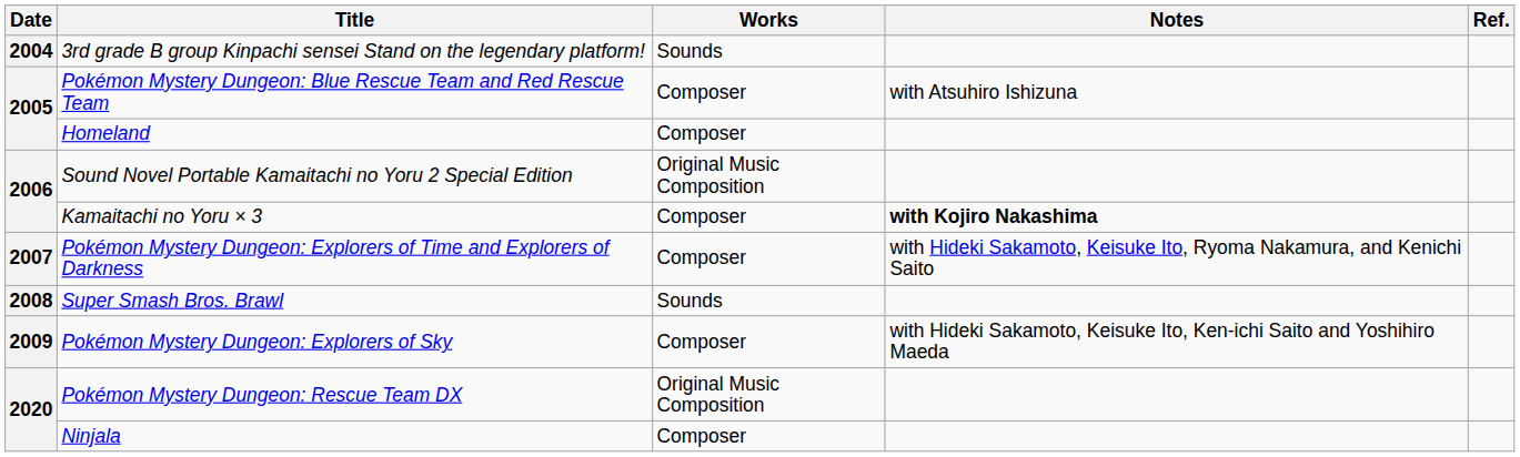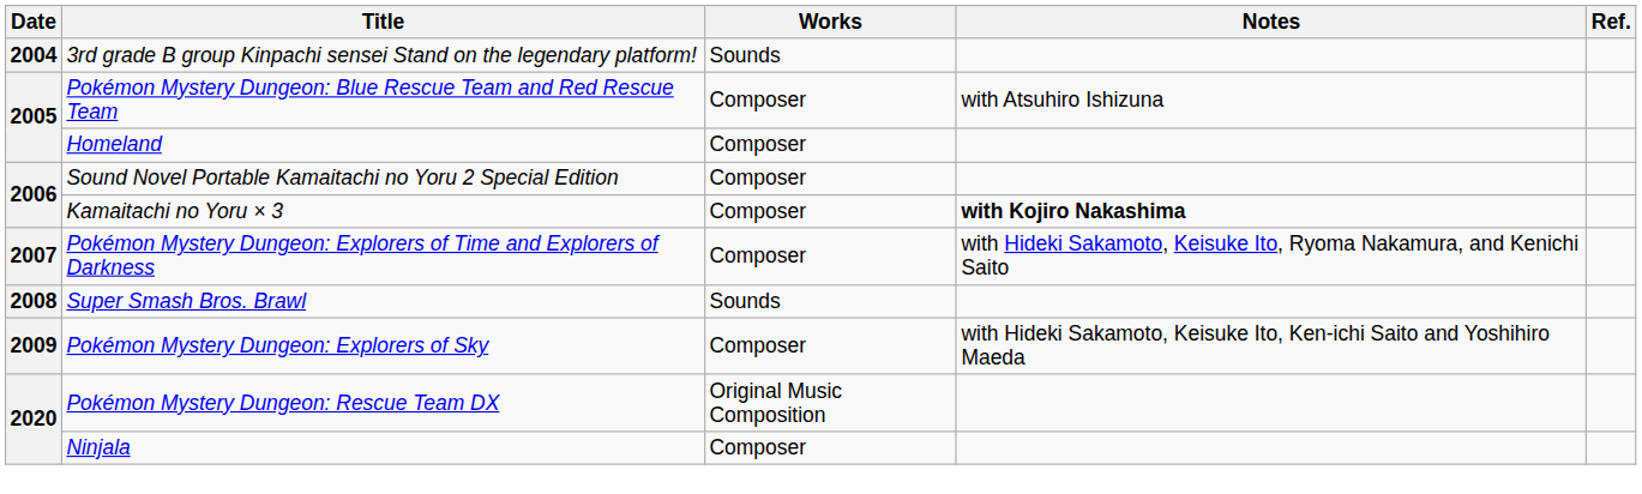Sound Novel Portable Kamaitachi no Yoru 2 Special Edition | Works: Original Music Composition -> Composer
